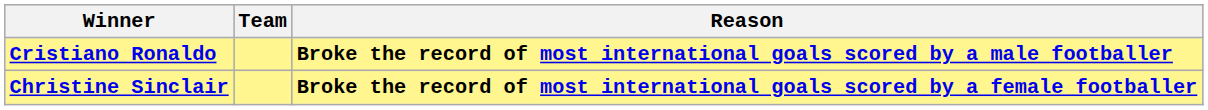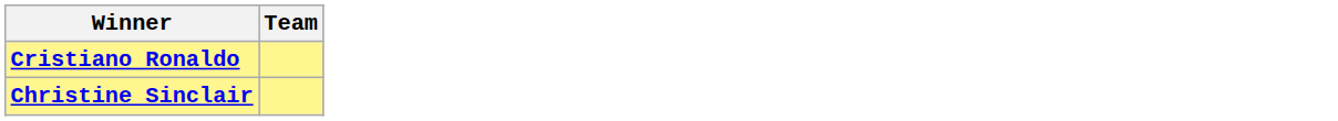- column: Reason | Broke the record of most international goals scored by a male footballer | Broke the record of most international goals scored by a female footballer
